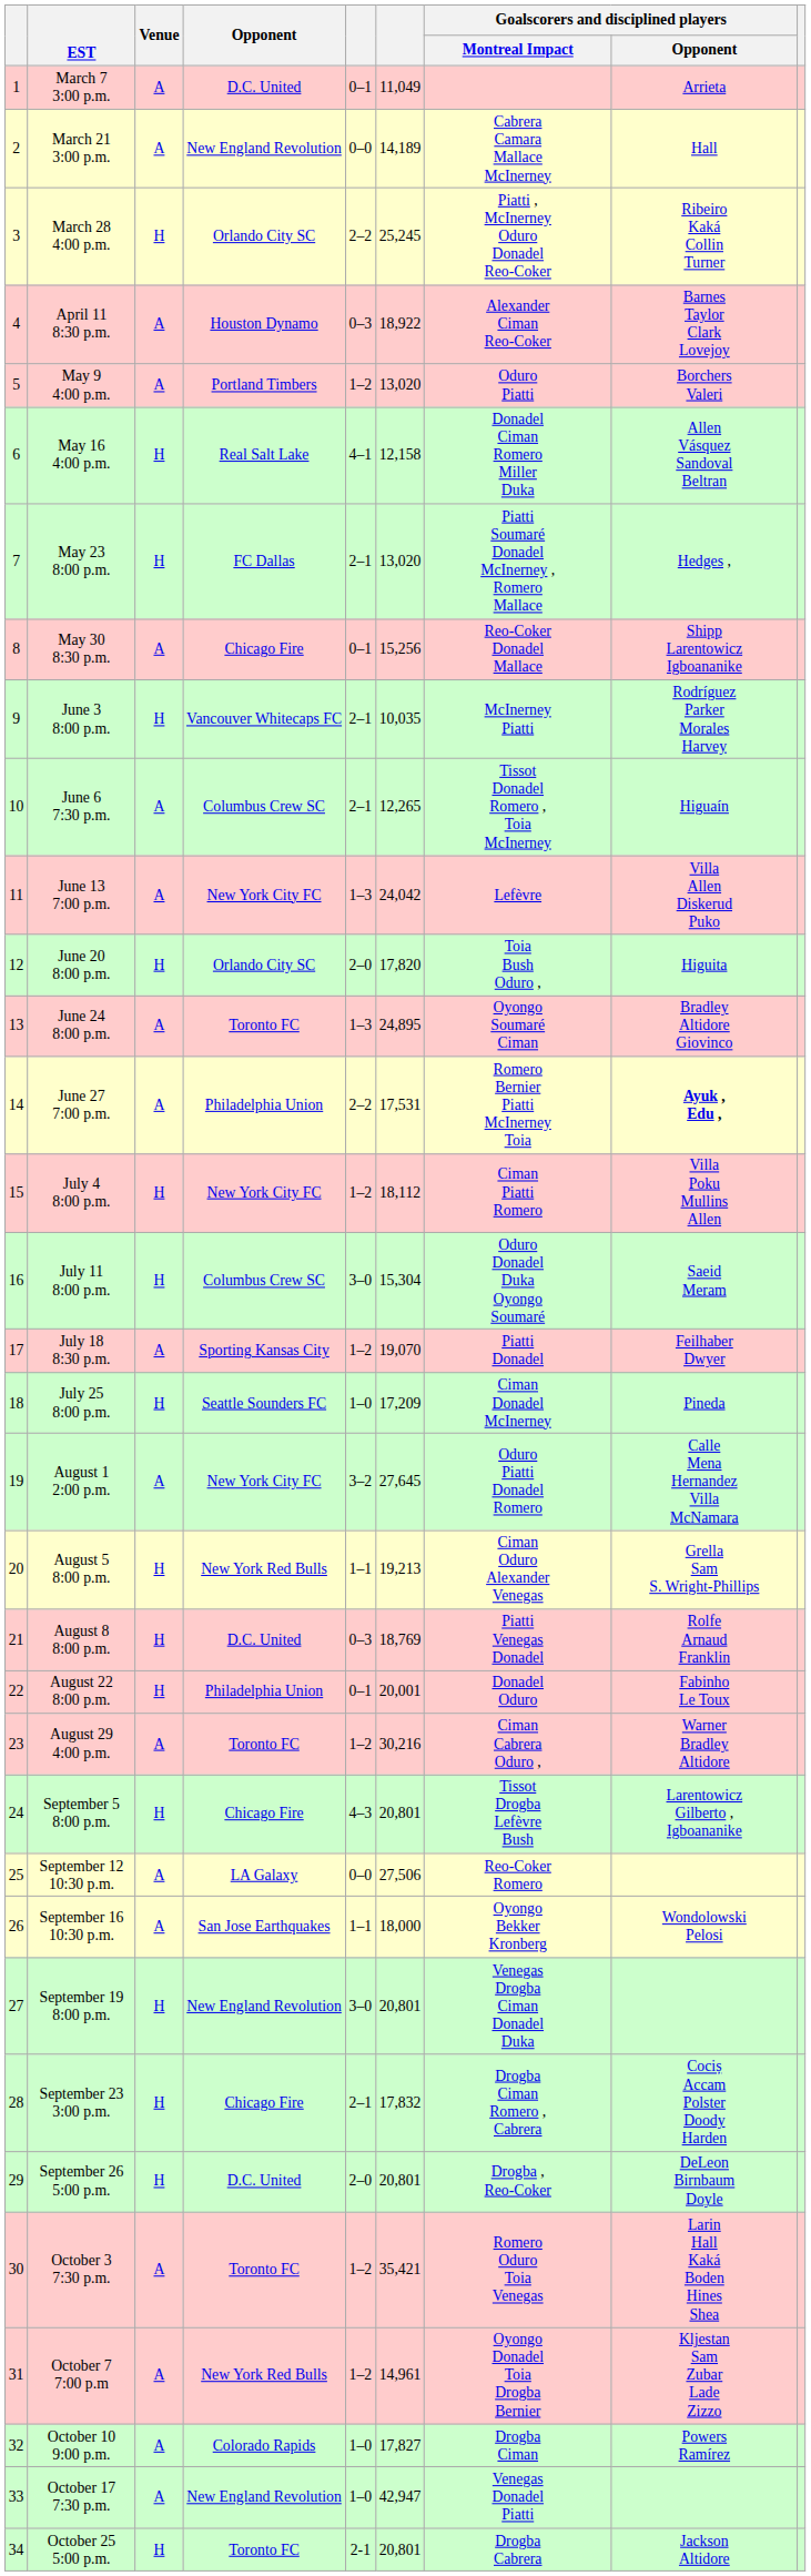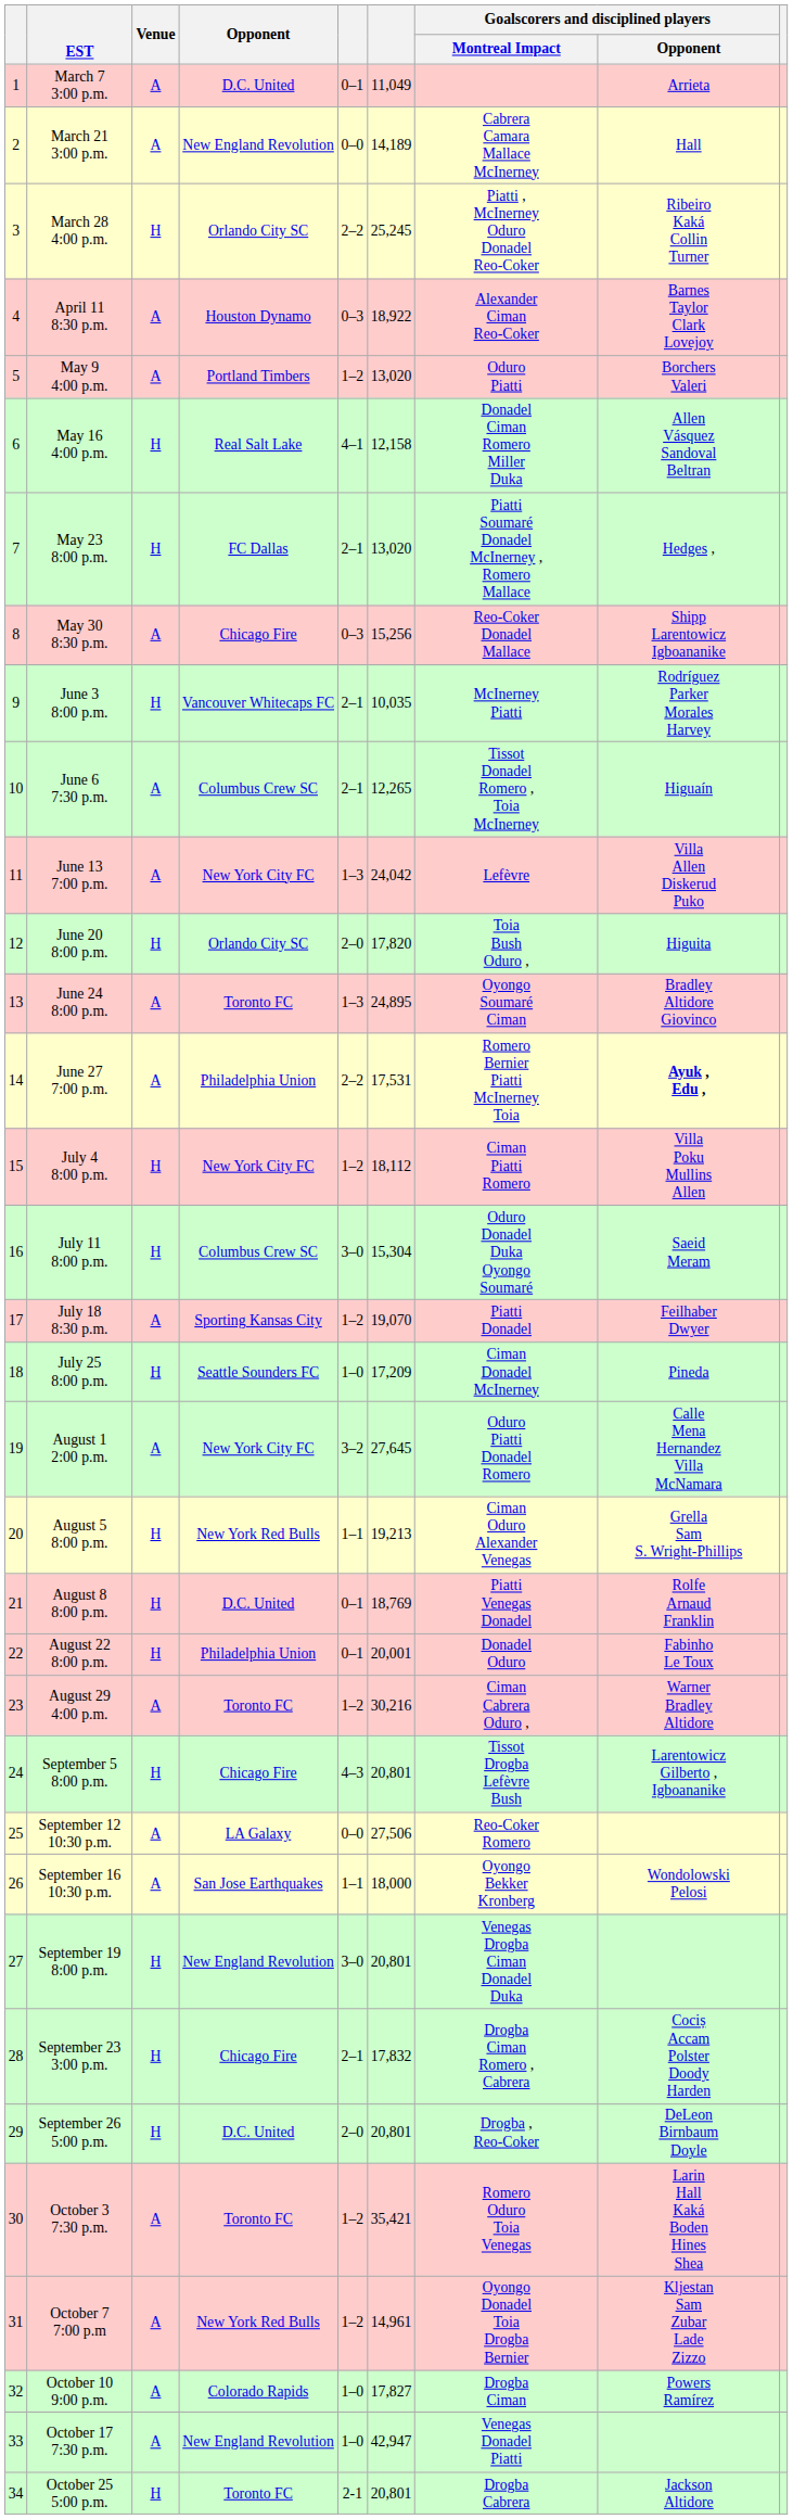May 30 8:30 p.m. | column 5: 0–1 -> 0–3
August 8 8:00 p.m. | column 5: 0–3 -> 0–1
